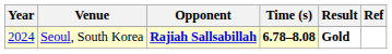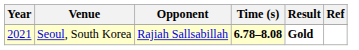Seoul, South Korea | Year: 2024 -> 2021
Seoul, South Korea | Opponent: bold -> normal
